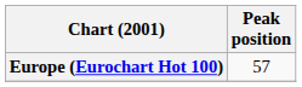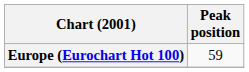Europe (Eurochart Hot 100) | Peak position: 57 -> 59
